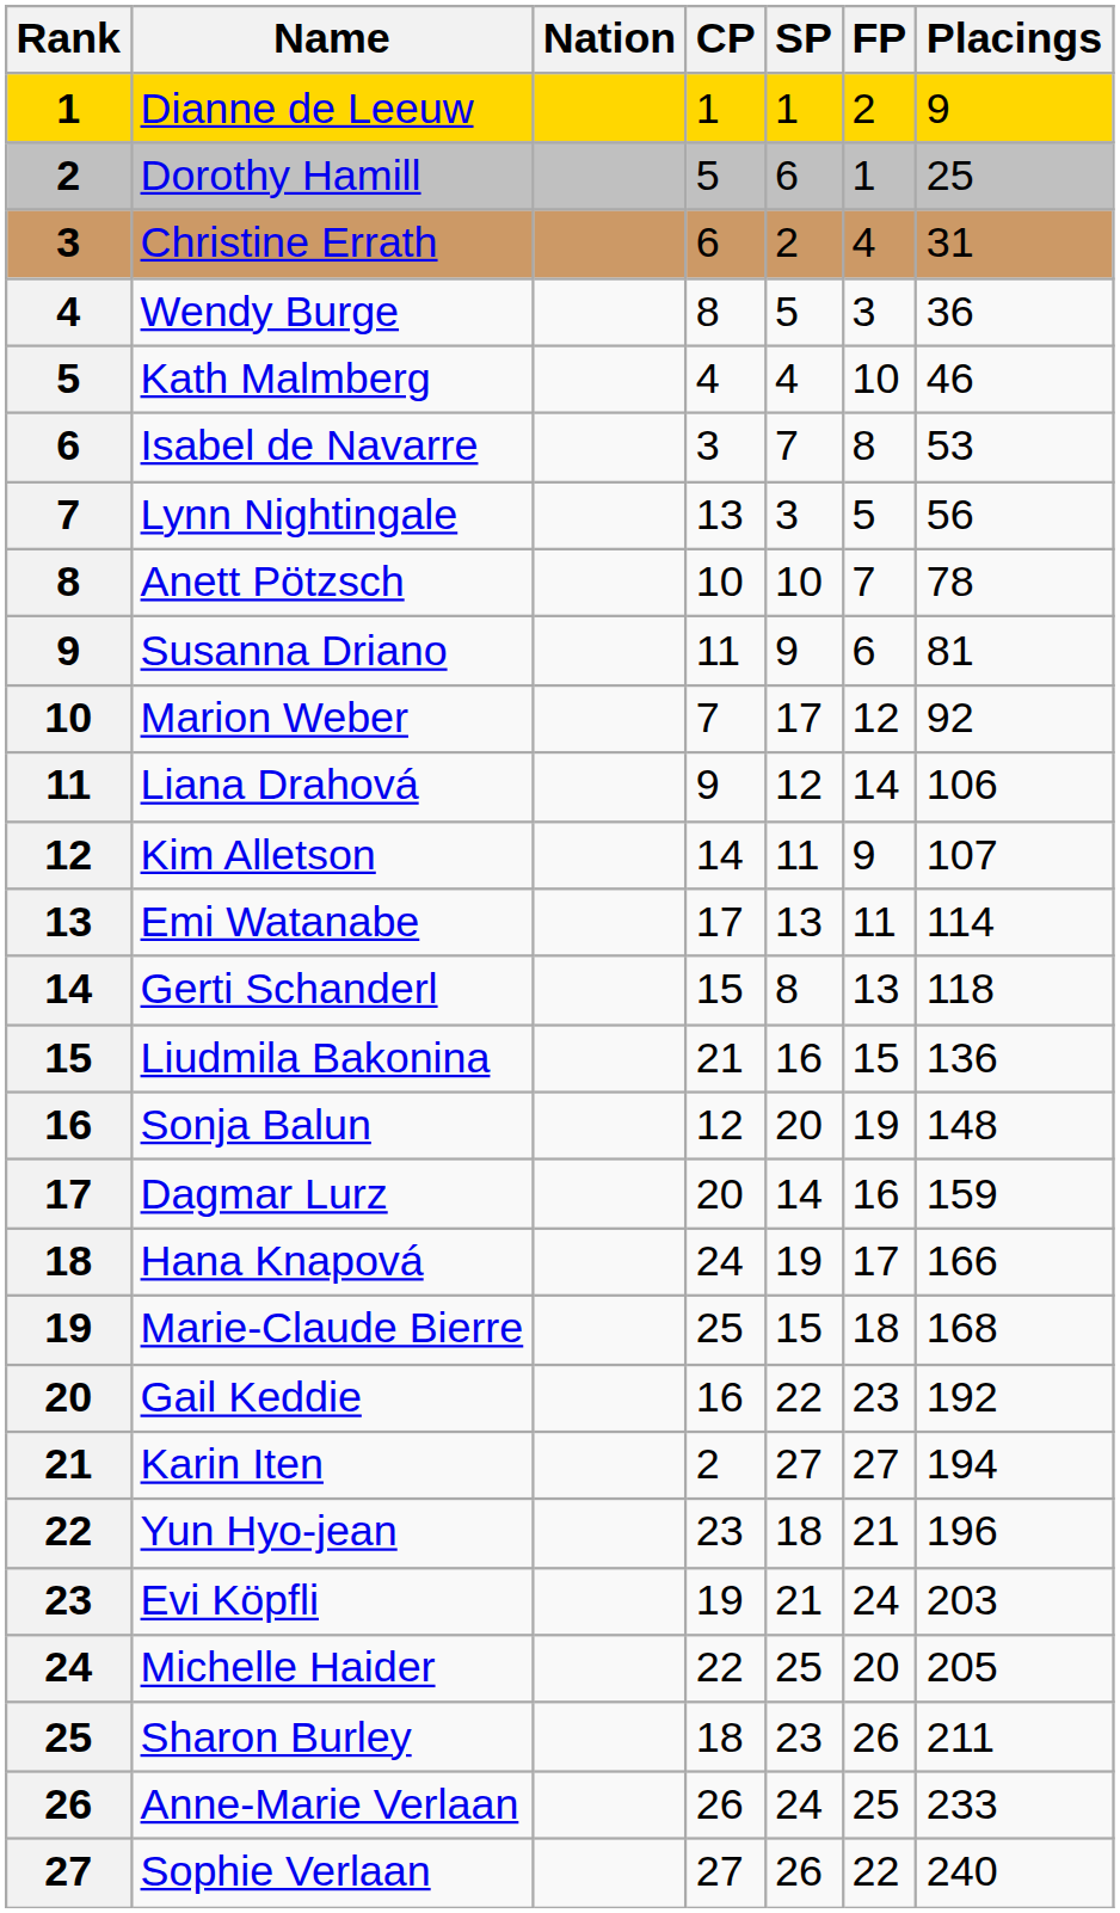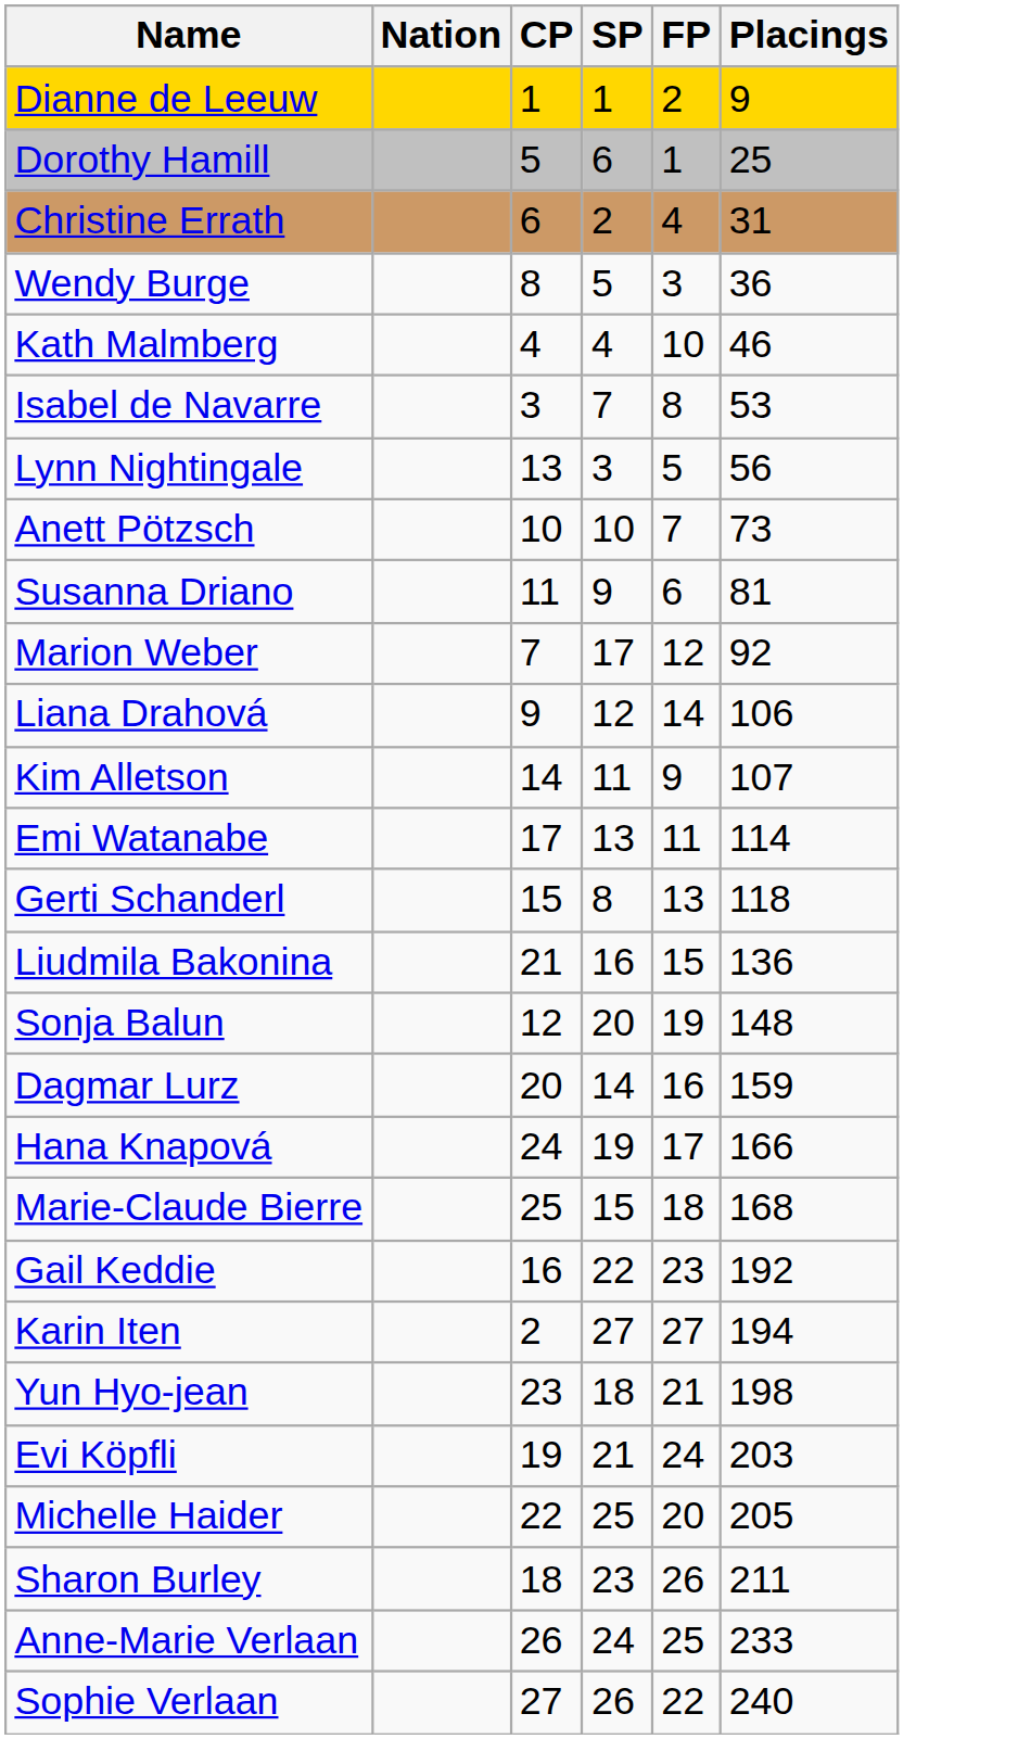- column: Rank | 1 | 2 | 3 | 4 | 5 | 6 | 7 | 8 | 9 | 10 | 11 | 12 | 13 | 14 | 15 | 16 | 17 | 18 | 19 | 20 | 21 | 22 | 23 | 24 | 25 | 26 | 27
Anett Pötzsch | Placings: 78 -> 73
Yun Hyo-jean | Placings: 196 -> 198
